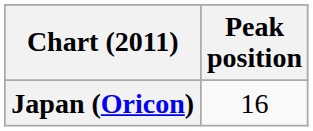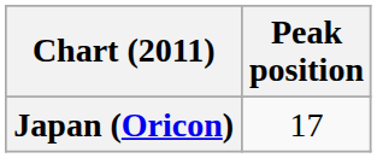Japan (Oricon) | Peak position: 16 -> 17
